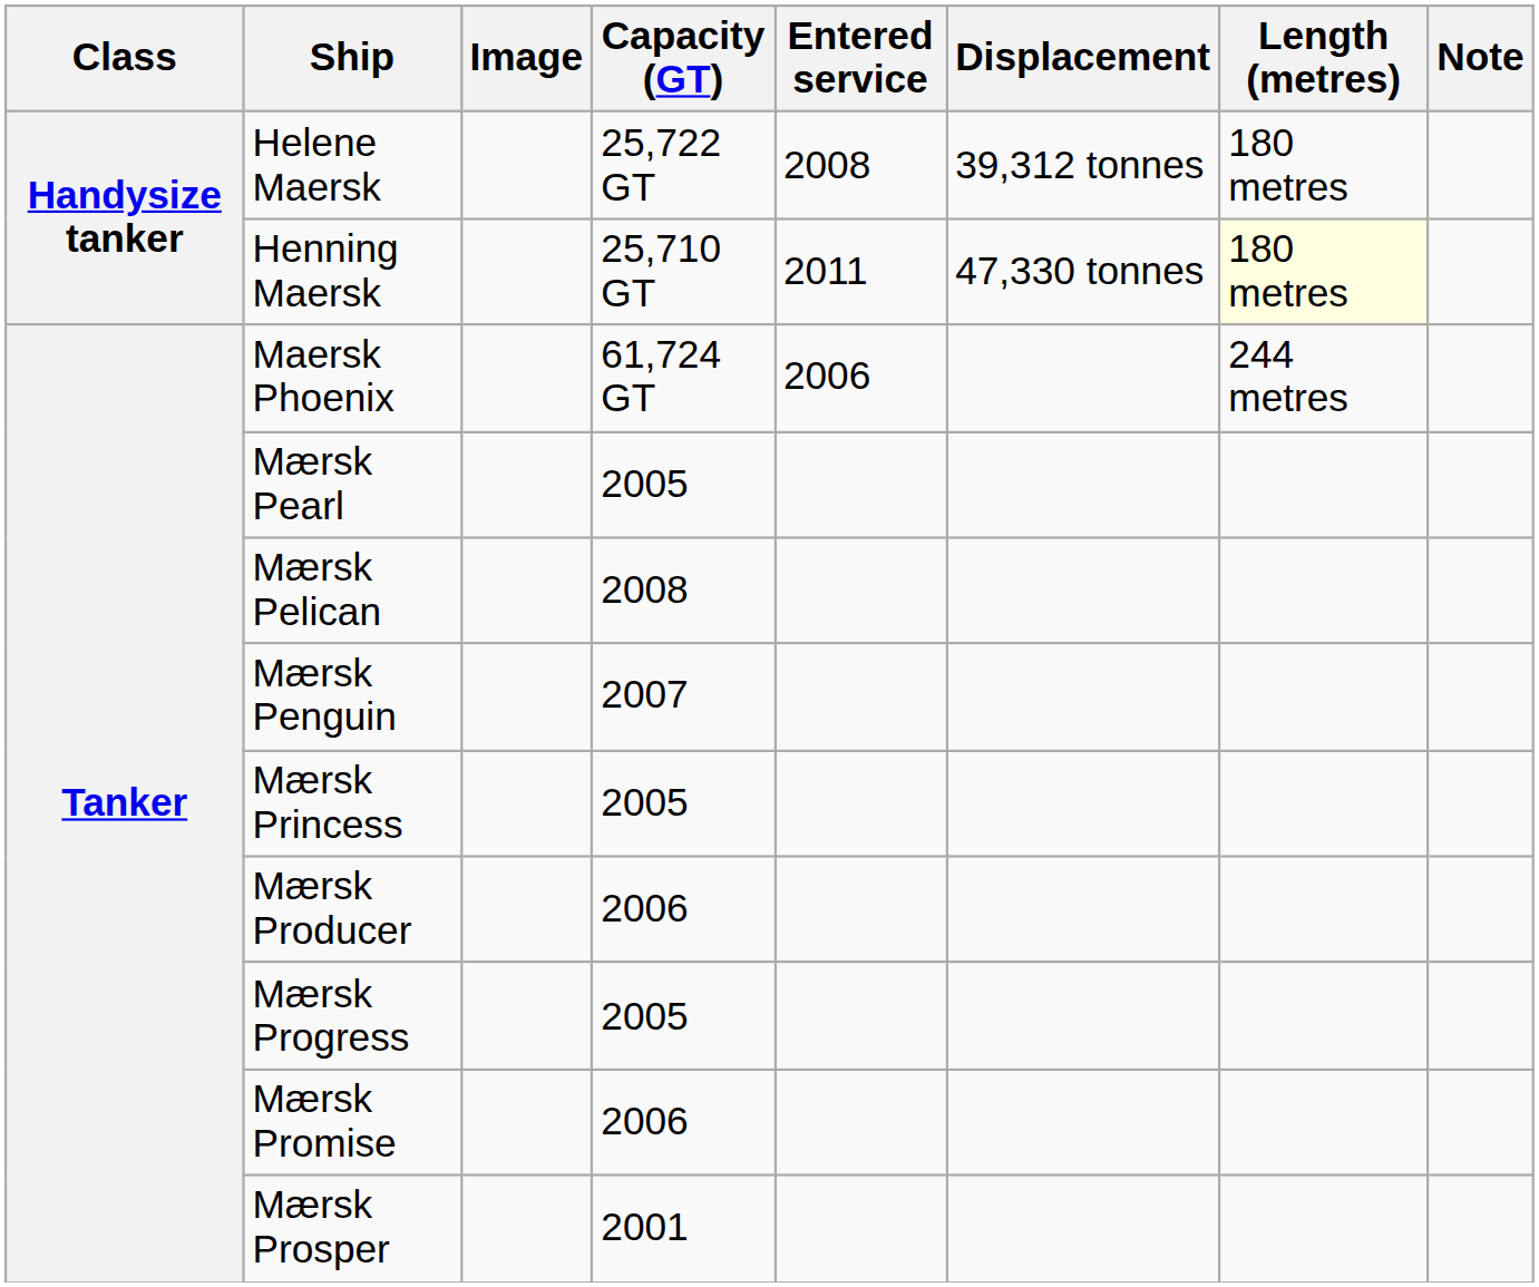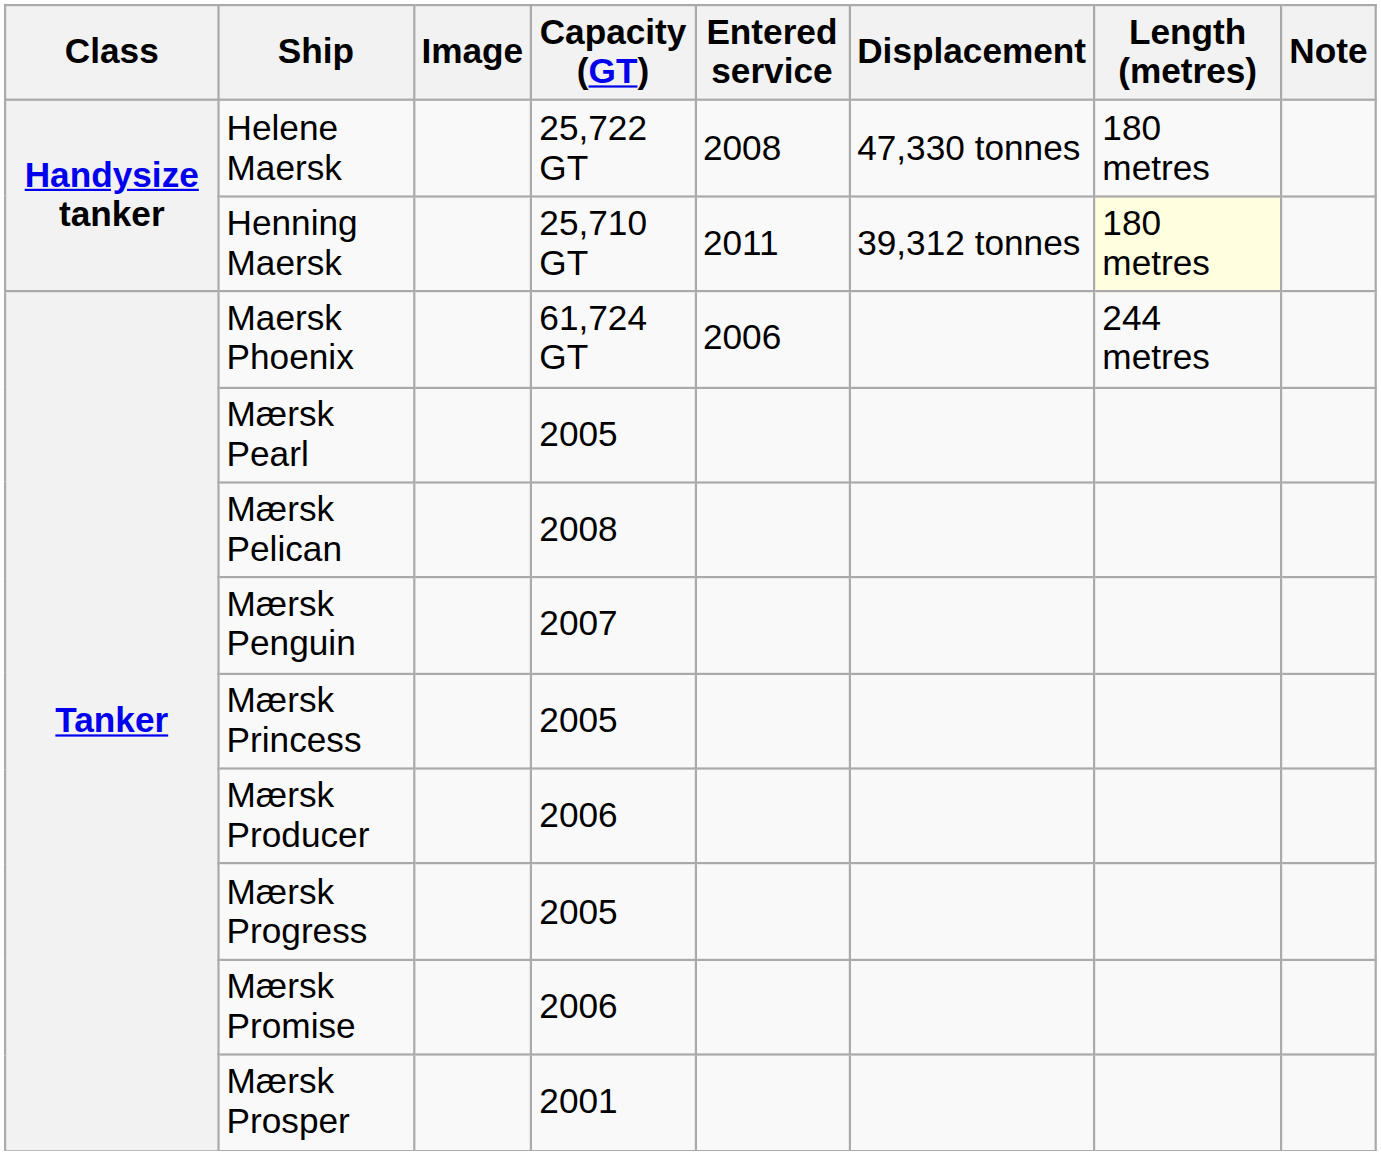Helene Maersk | Displacement: 39,312 tonnes -> 47,330 tonnes
Henning Maersk | Displacement: 47,330 tonnes -> 39,312 tonnes
